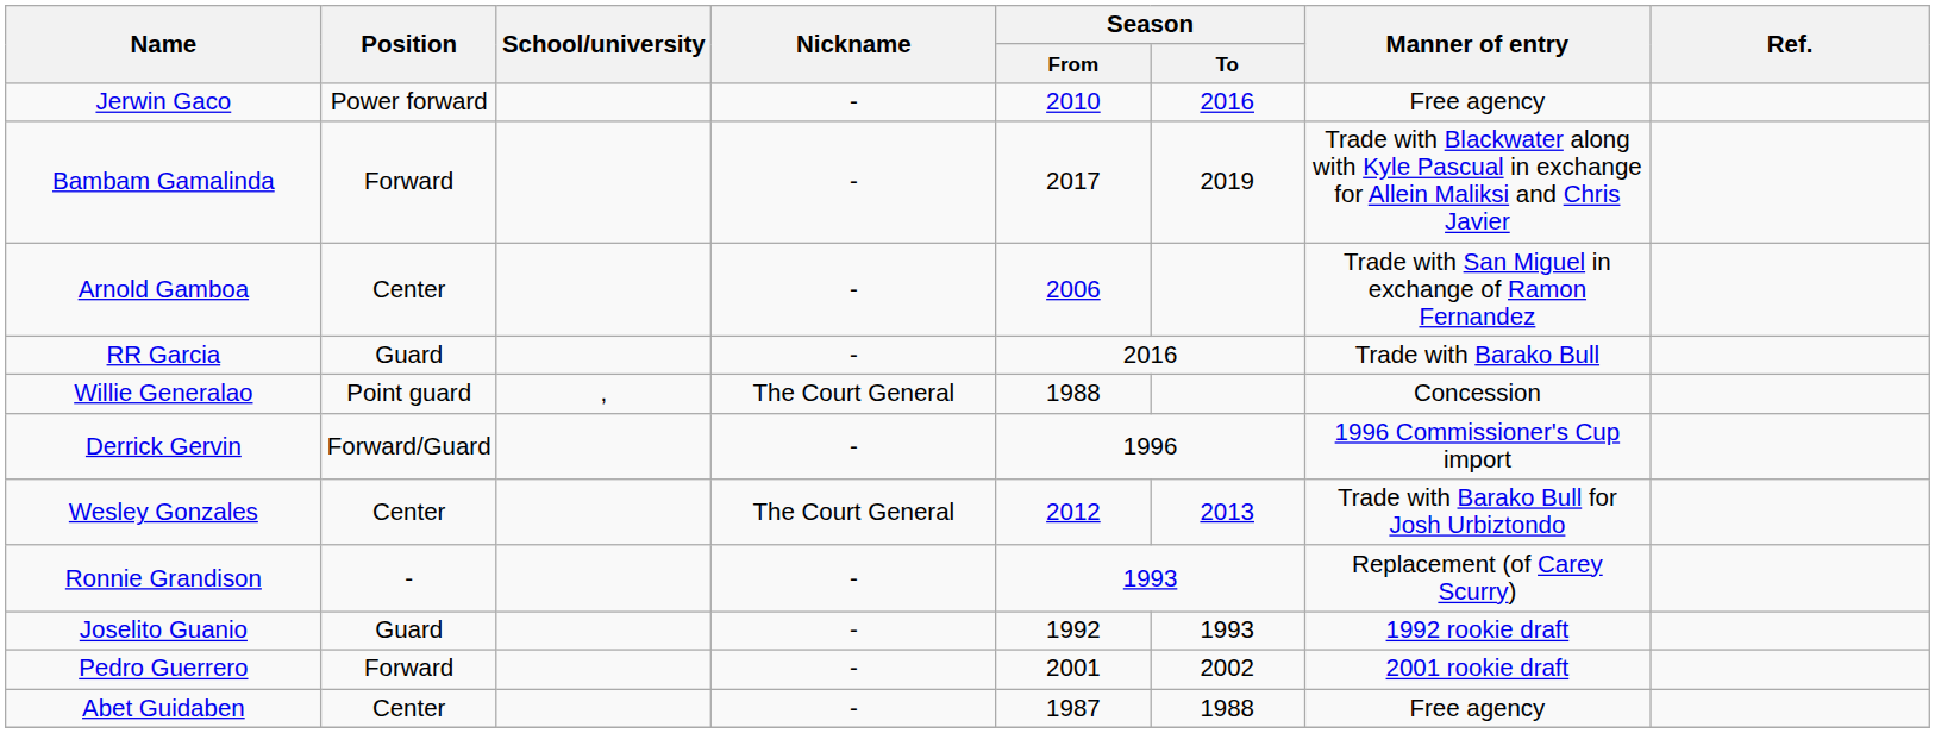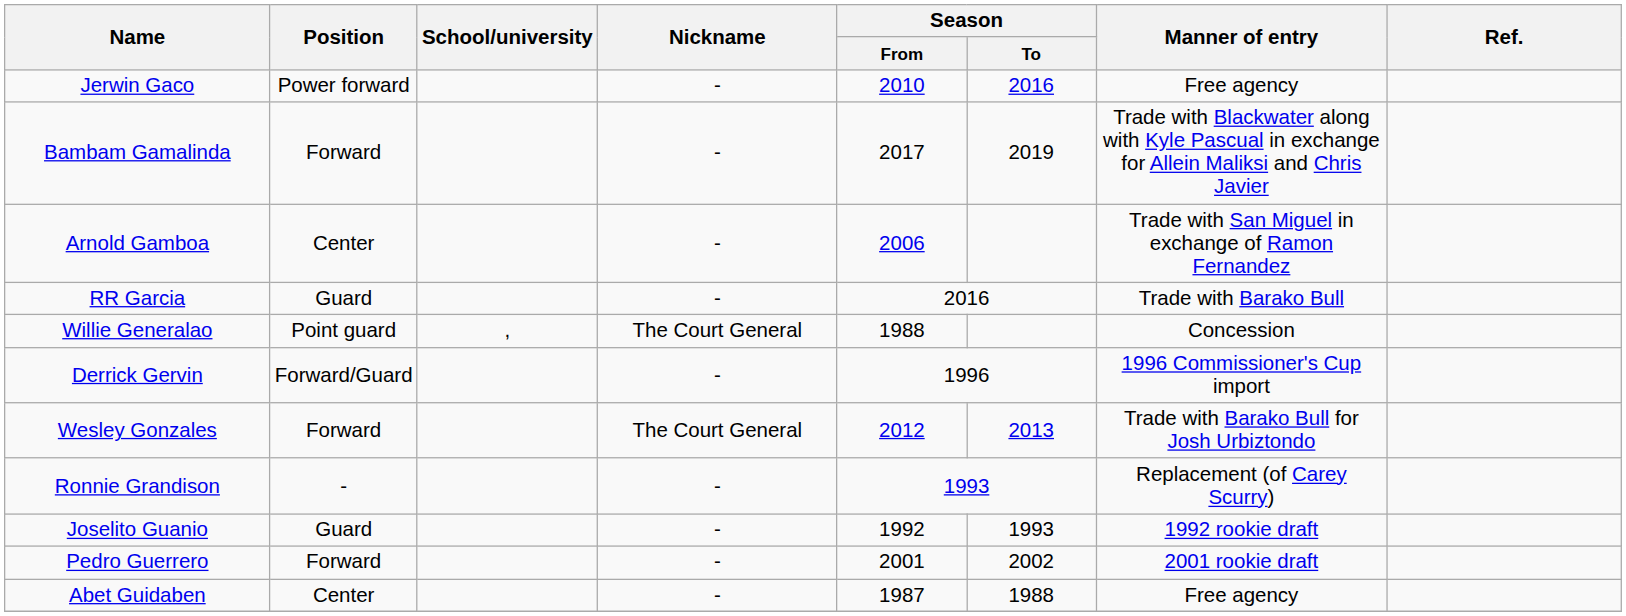Wesley Gonzales | Position: Center -> Forward
